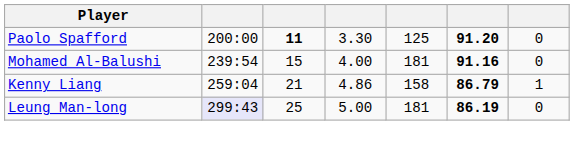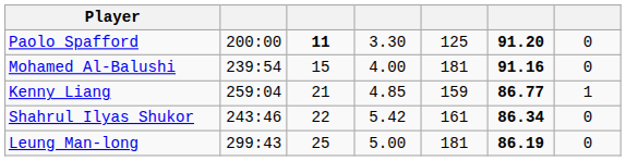Kenny Liang | column 4: 4.86 -> 4.85
Kenny Liang | column 5: 158 -> 159
Kenny Liang | column 6: 86.79 -> 86.77
+ row: Shahrul Ilyas Shukor | 243:46 | 22 | 5.42 | 161 | 86.34 | 0
Leung Man-long | column 2: lavender background -> no background
